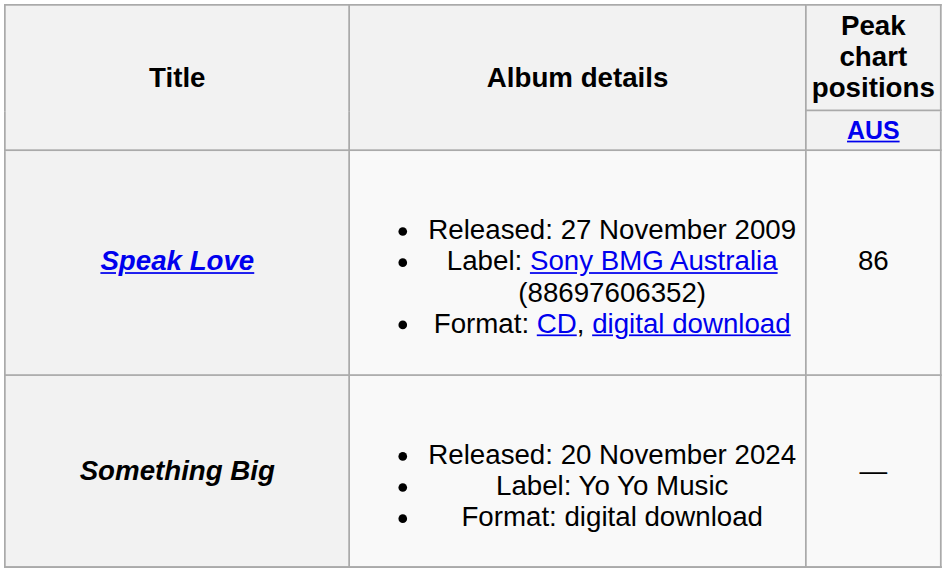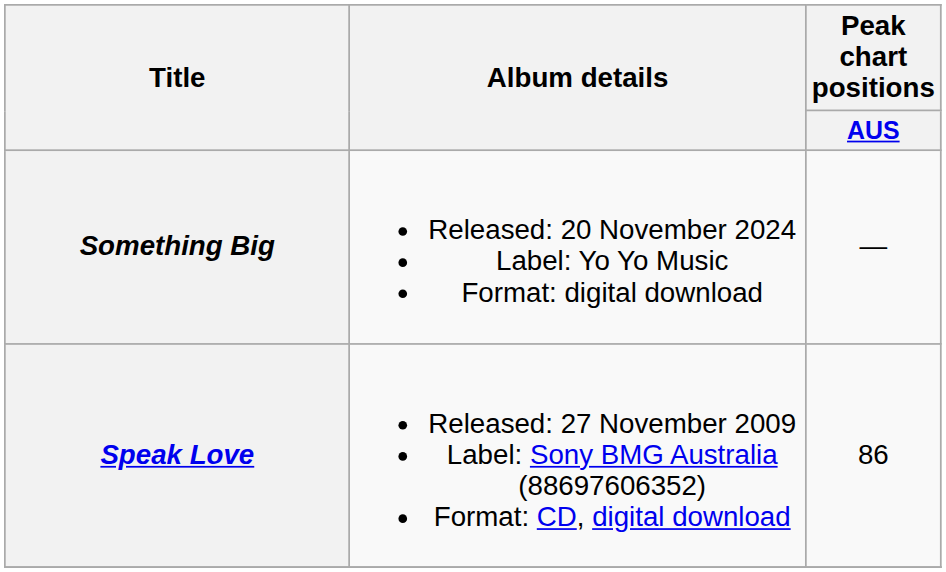rows swapped: Speak Love <-> Something Big
